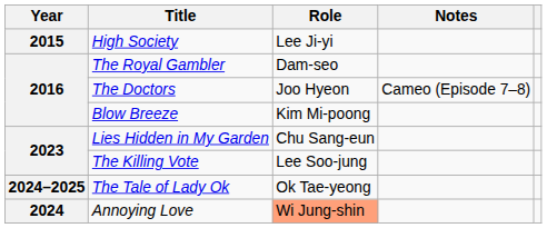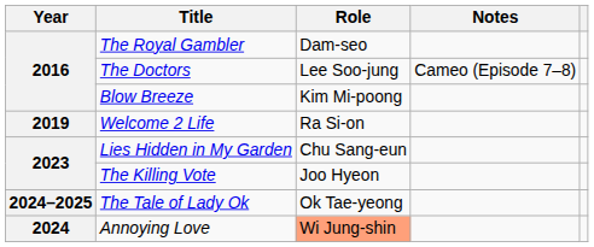- row: 2015 | High Society | Lee Ji-yi
The Doctors | Role: Joo Hyeon -> Lee Soo-jung
+ row: 2019 | Welcome 2 Life | Ra Si-on
The Killing Vote | Role: Lee Soo-jung -> Joo Hyeon
